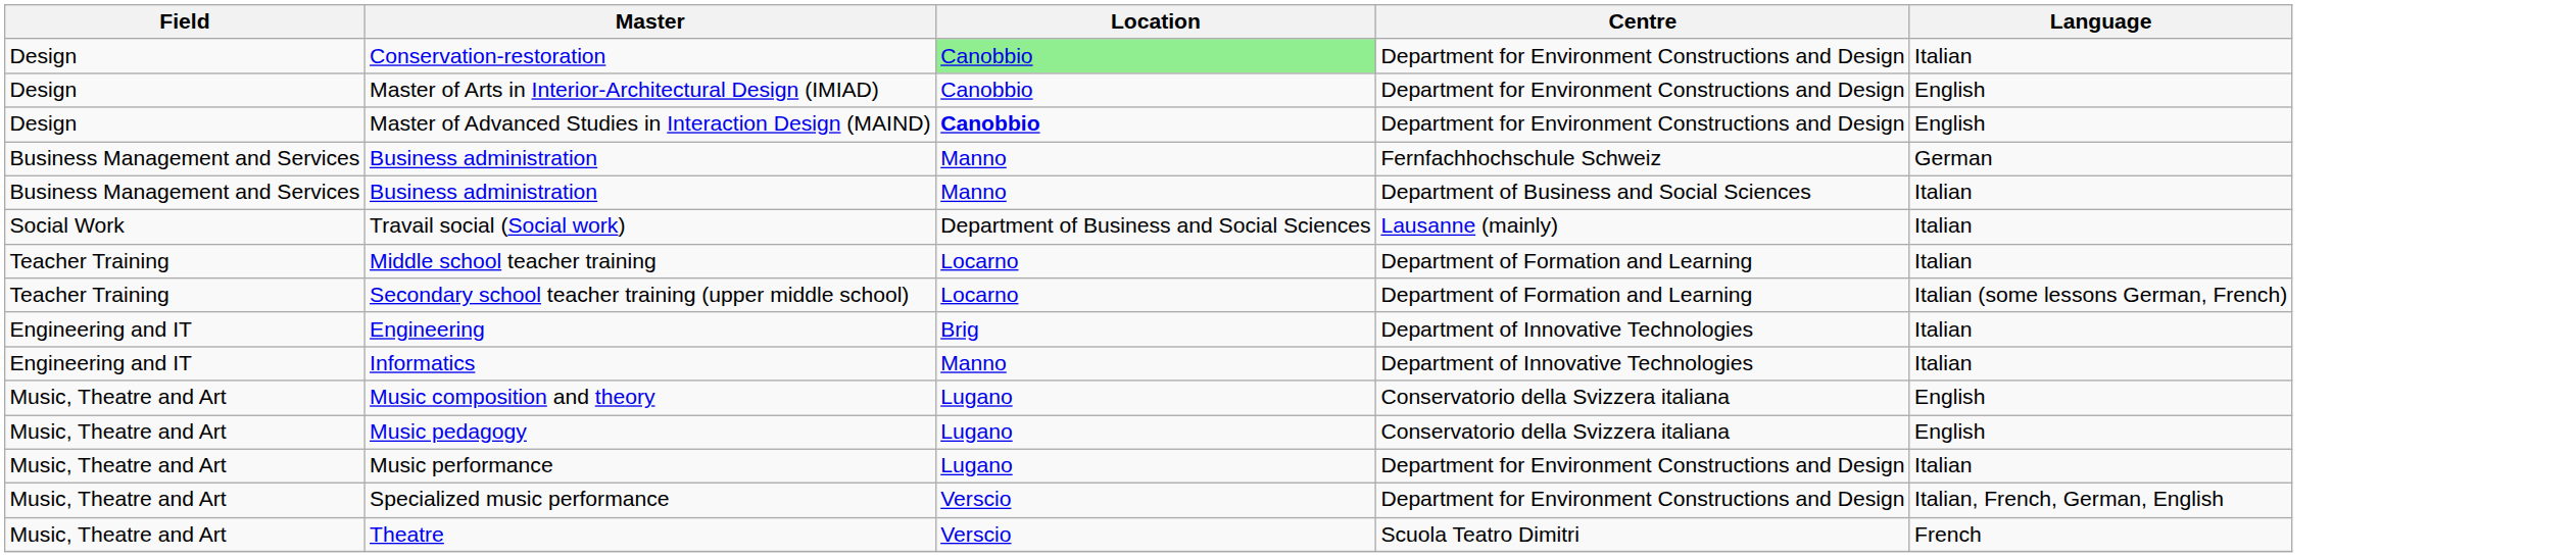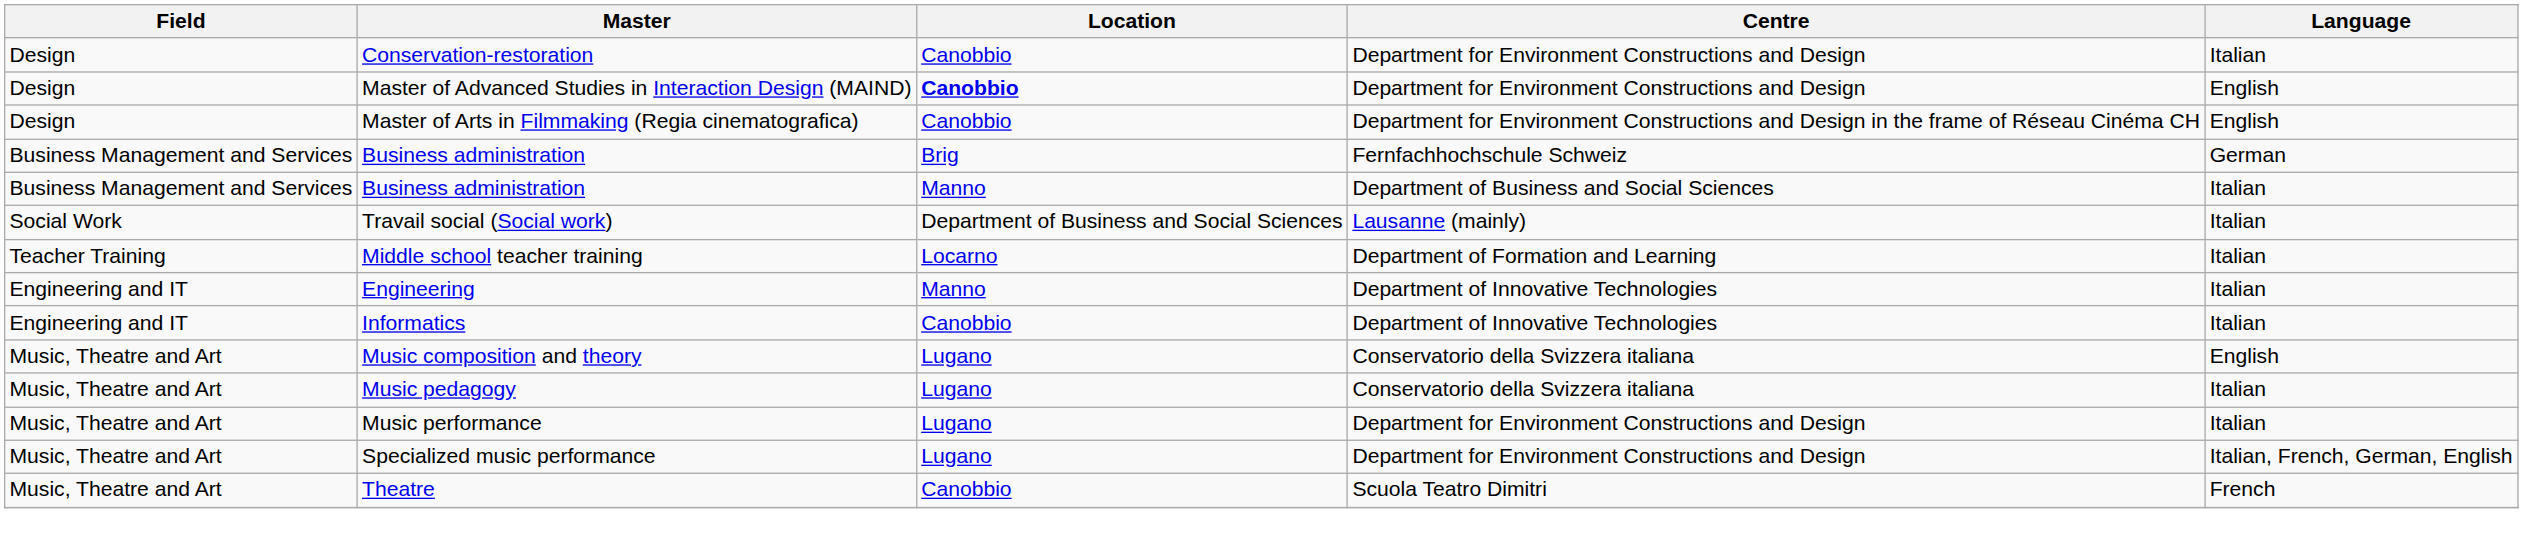Conservation-restoration | Location: lightgreen background -> no background
- row: Design | Master of Arts in Interior-Architectural Design (IMIAD) | Canobbio | Department for Environment Constructions and Design | English
+ row: Design | Master of Arts in Filmmaking (Regia cinematografica) | Canobbio | Department for Environment Constructions and Design in the frame of Réseau Cinéma CH | English
Business administration / Fernfachhochschule Schweiz | Location: Manno -> Brig
- row: Teacher Training | Secondary school teacher training (upper middle school) | Locarno | Department of Formation and Learning | Italian (some lessons German, French)
Engineering | Location: Brig -> Manno
Informatics | Location: Manno -> Canobbio
Music pedagogy | Language: English -> Italian
Specialized music performance | Location: Verscio -> Lugano
Theatre | Location: Verscio -> Canobbio
